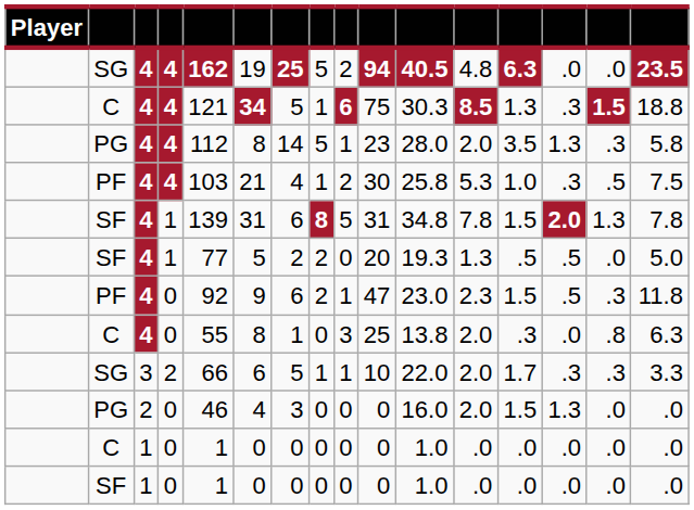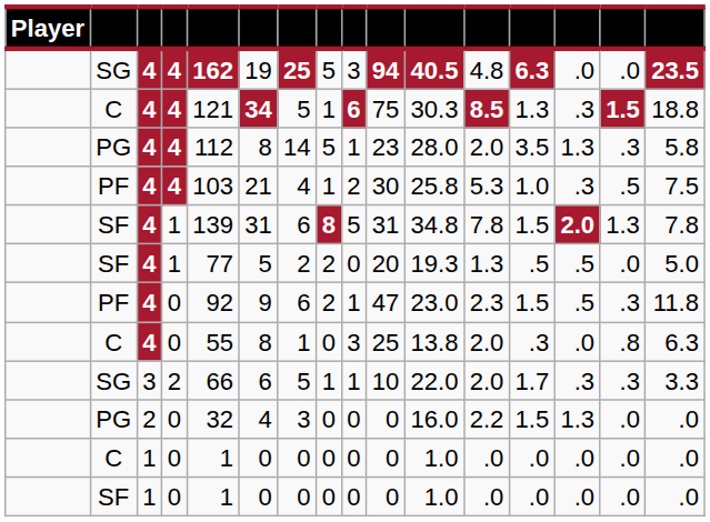SG / 4 | column 9: 2 -> 3
PG / 0 | column 5: 46 -> 32
PG / 0 | column 12: 2.0 -> 2.2
